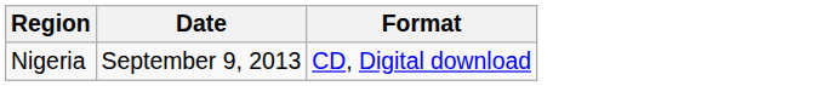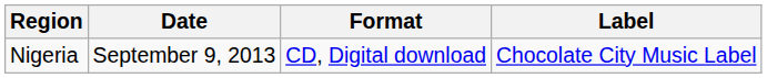+ column: Label | Chocolate City Music Label
